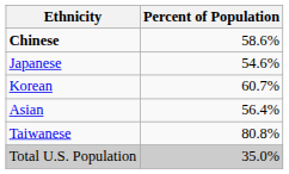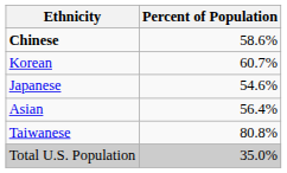rows swapped: Japanese <-> Korean
